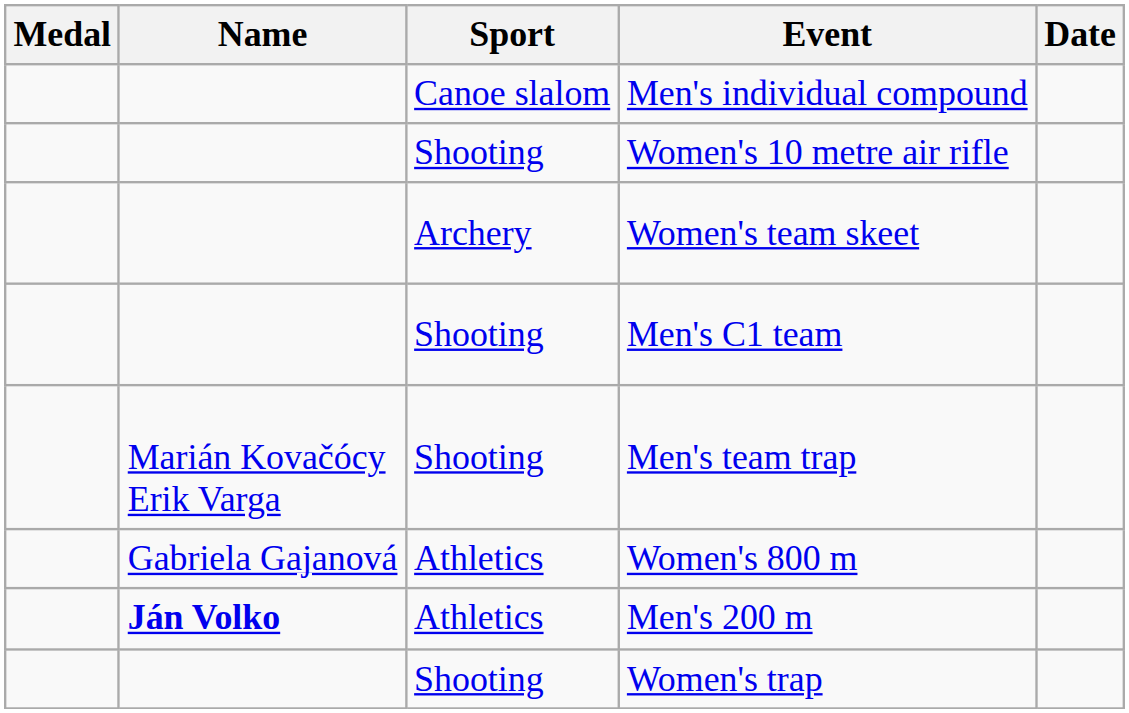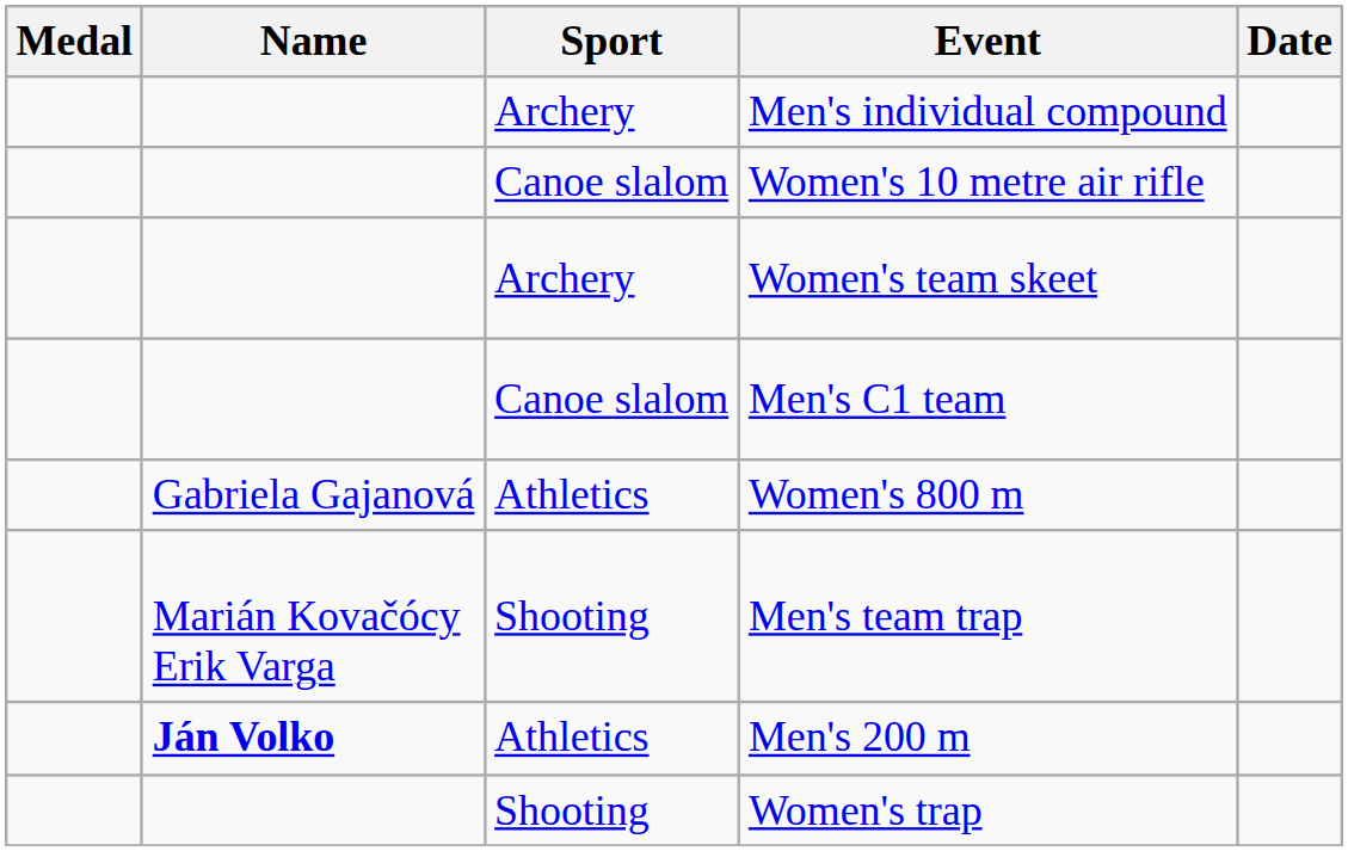Men's individual compound | Sport: Canoe slalom -> Archery
Women's 10 metre air rifle | Sport: Shooting -> Canoe slalom
Men's C1 team | Sport: Shooting -> Canoe slalom
rows swapped: Men's team trap <-> Women's 800 m
